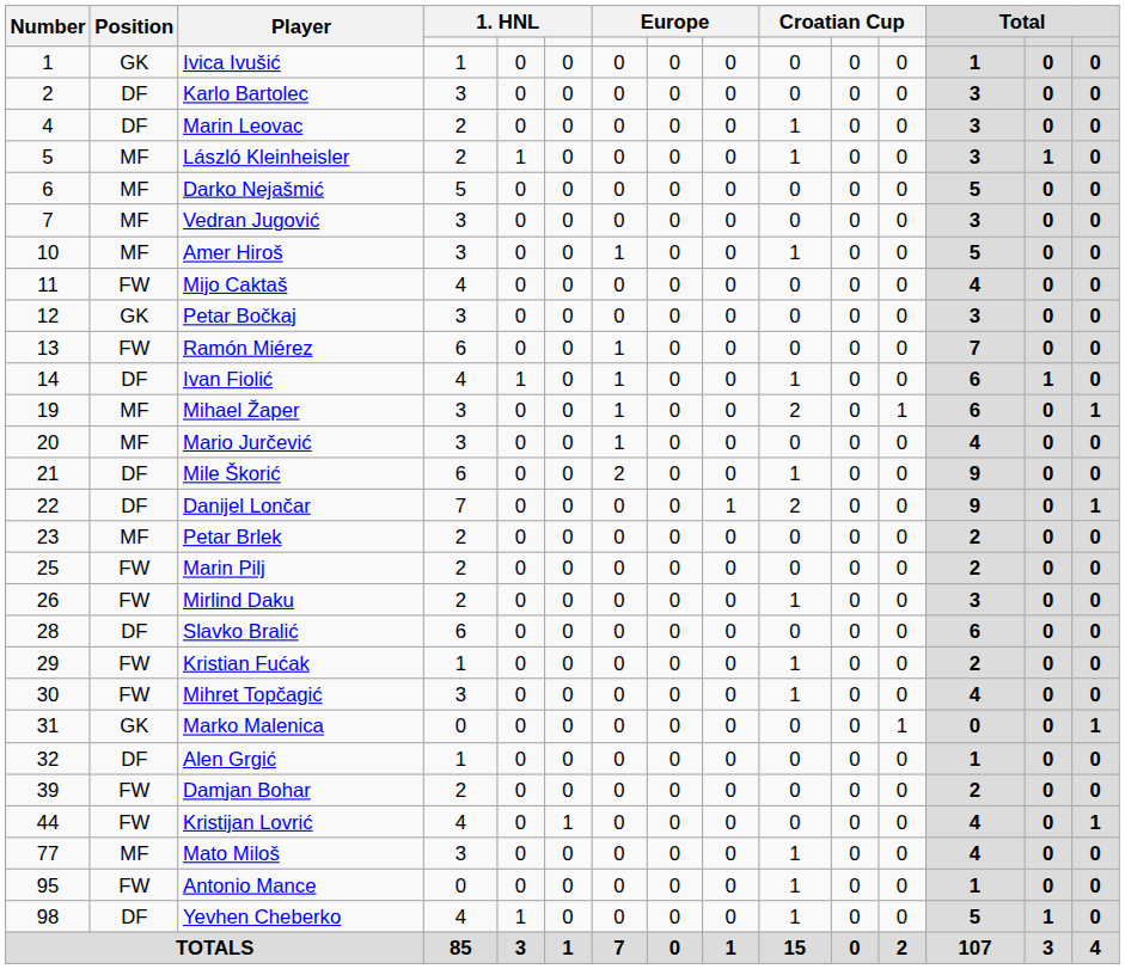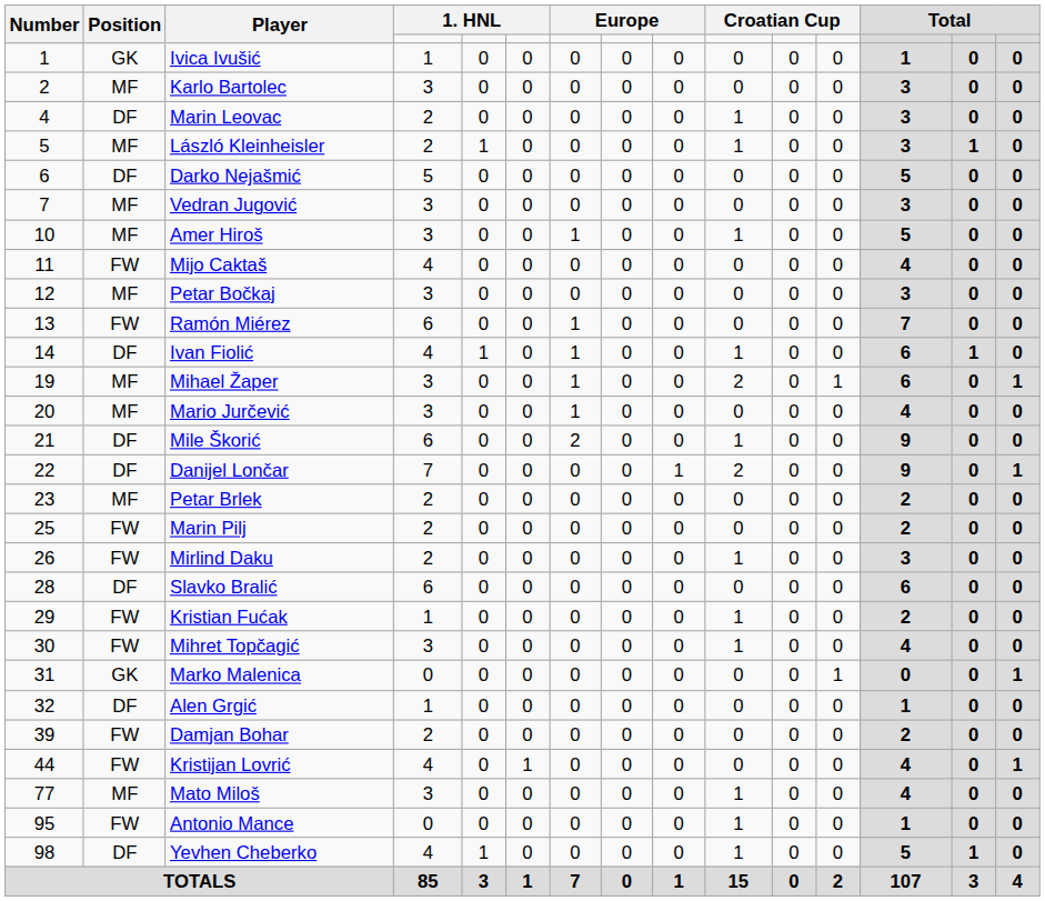Karlo Bartolec | Position: DF -> MF
Darko Nejašmić | Position: MF -> DF
Petar Bočkaj | Position: GK -> MF
